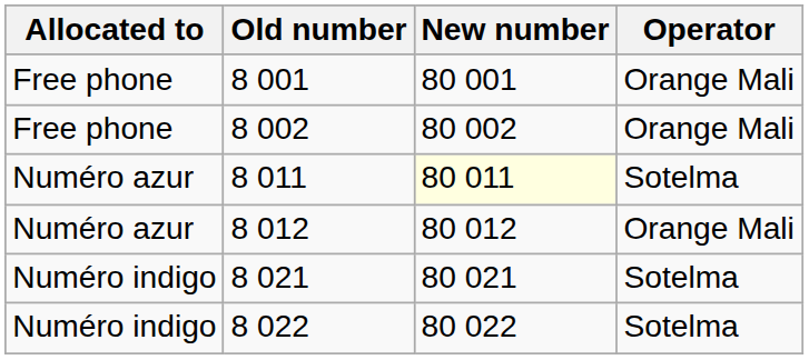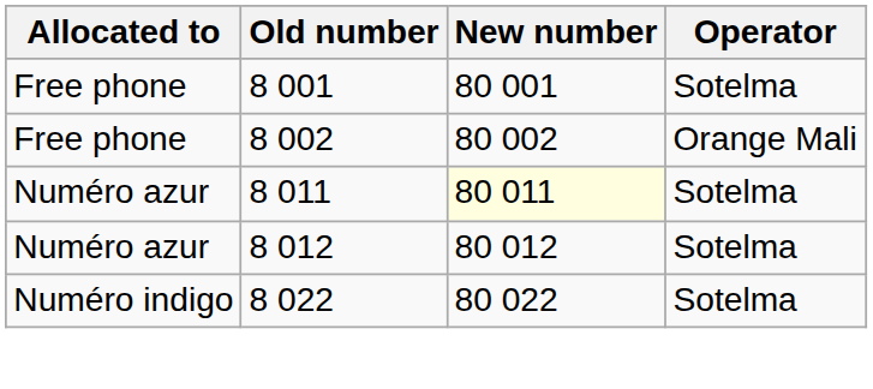8 001 | Operator: Orange Mali -> Sotelma
8 012 | Operator: Orange Mali -> Sotelma
- row: Numéro indigo | 8 021 | 80 021 | Sotelma
